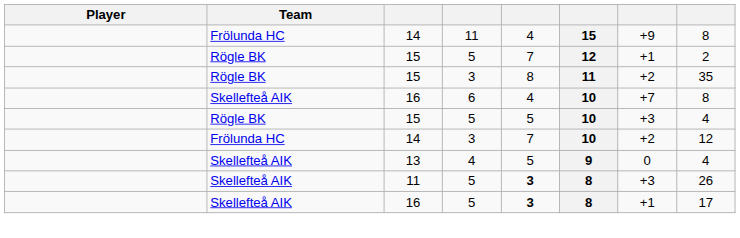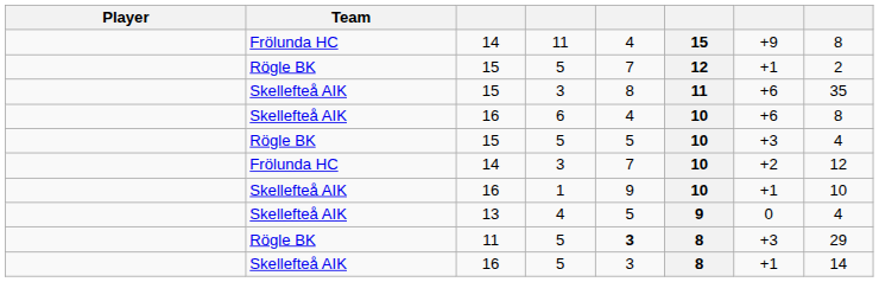15 / 3 | Team: Rögle BK -> Skellefteå AIK
15 / 3 | column 7: +2 -> +6
6 | column 7: +7 -> +6
+ row: Skellefteå AIK | 16 | 1 | 9 | 10 | +1 | 10
11 / 5 | Team: Skellefteå AIK -> Rögle BK
11 / 5 | column 8: 26 -> 29
16 / 5 | column 5: bold -> normal
16 / 5 | column 8: 17 -> 14
